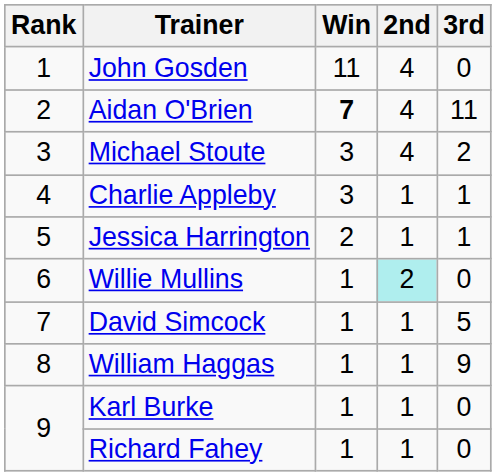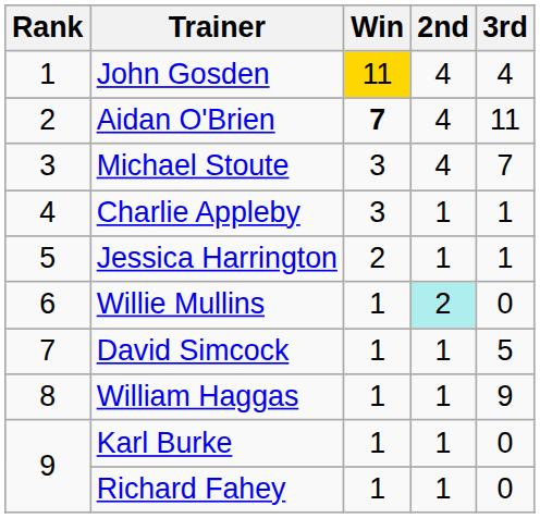John Gosden | Win: no background -> gold background
John Gosden | 3rd: 0 -> 4
Michael Stoute | 3rd: 2 -> 7
